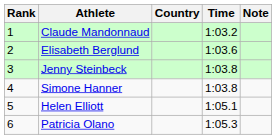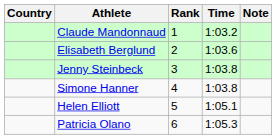columns swapped: Rank <-> Country
